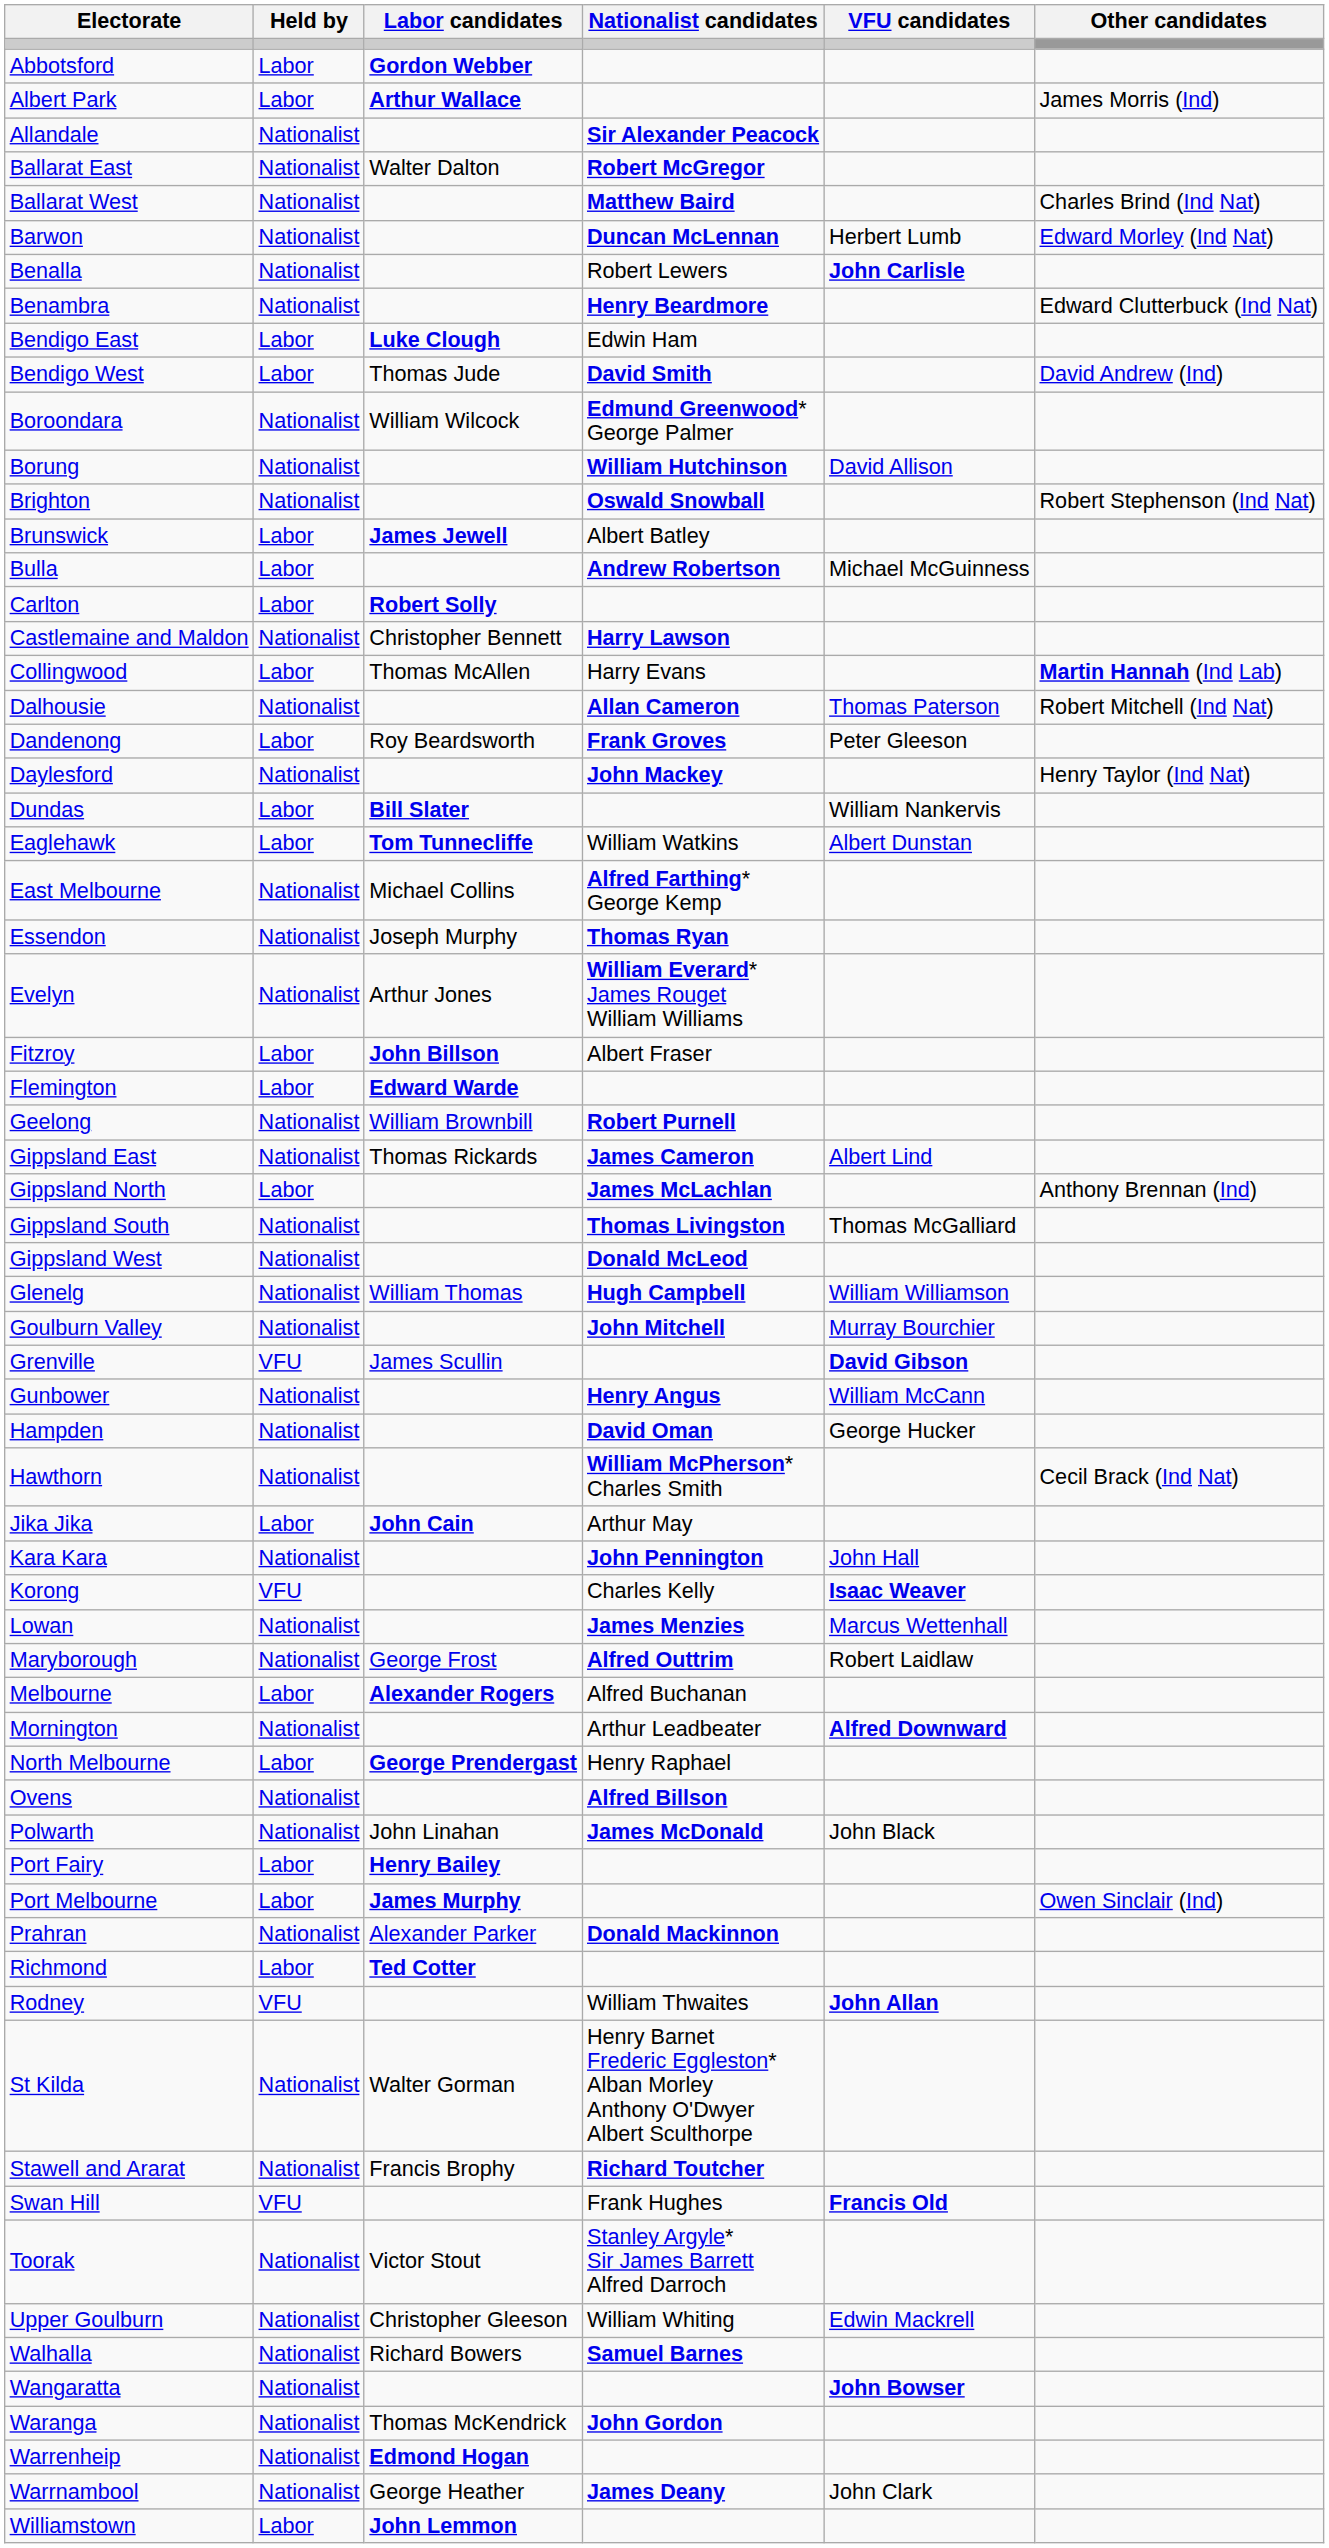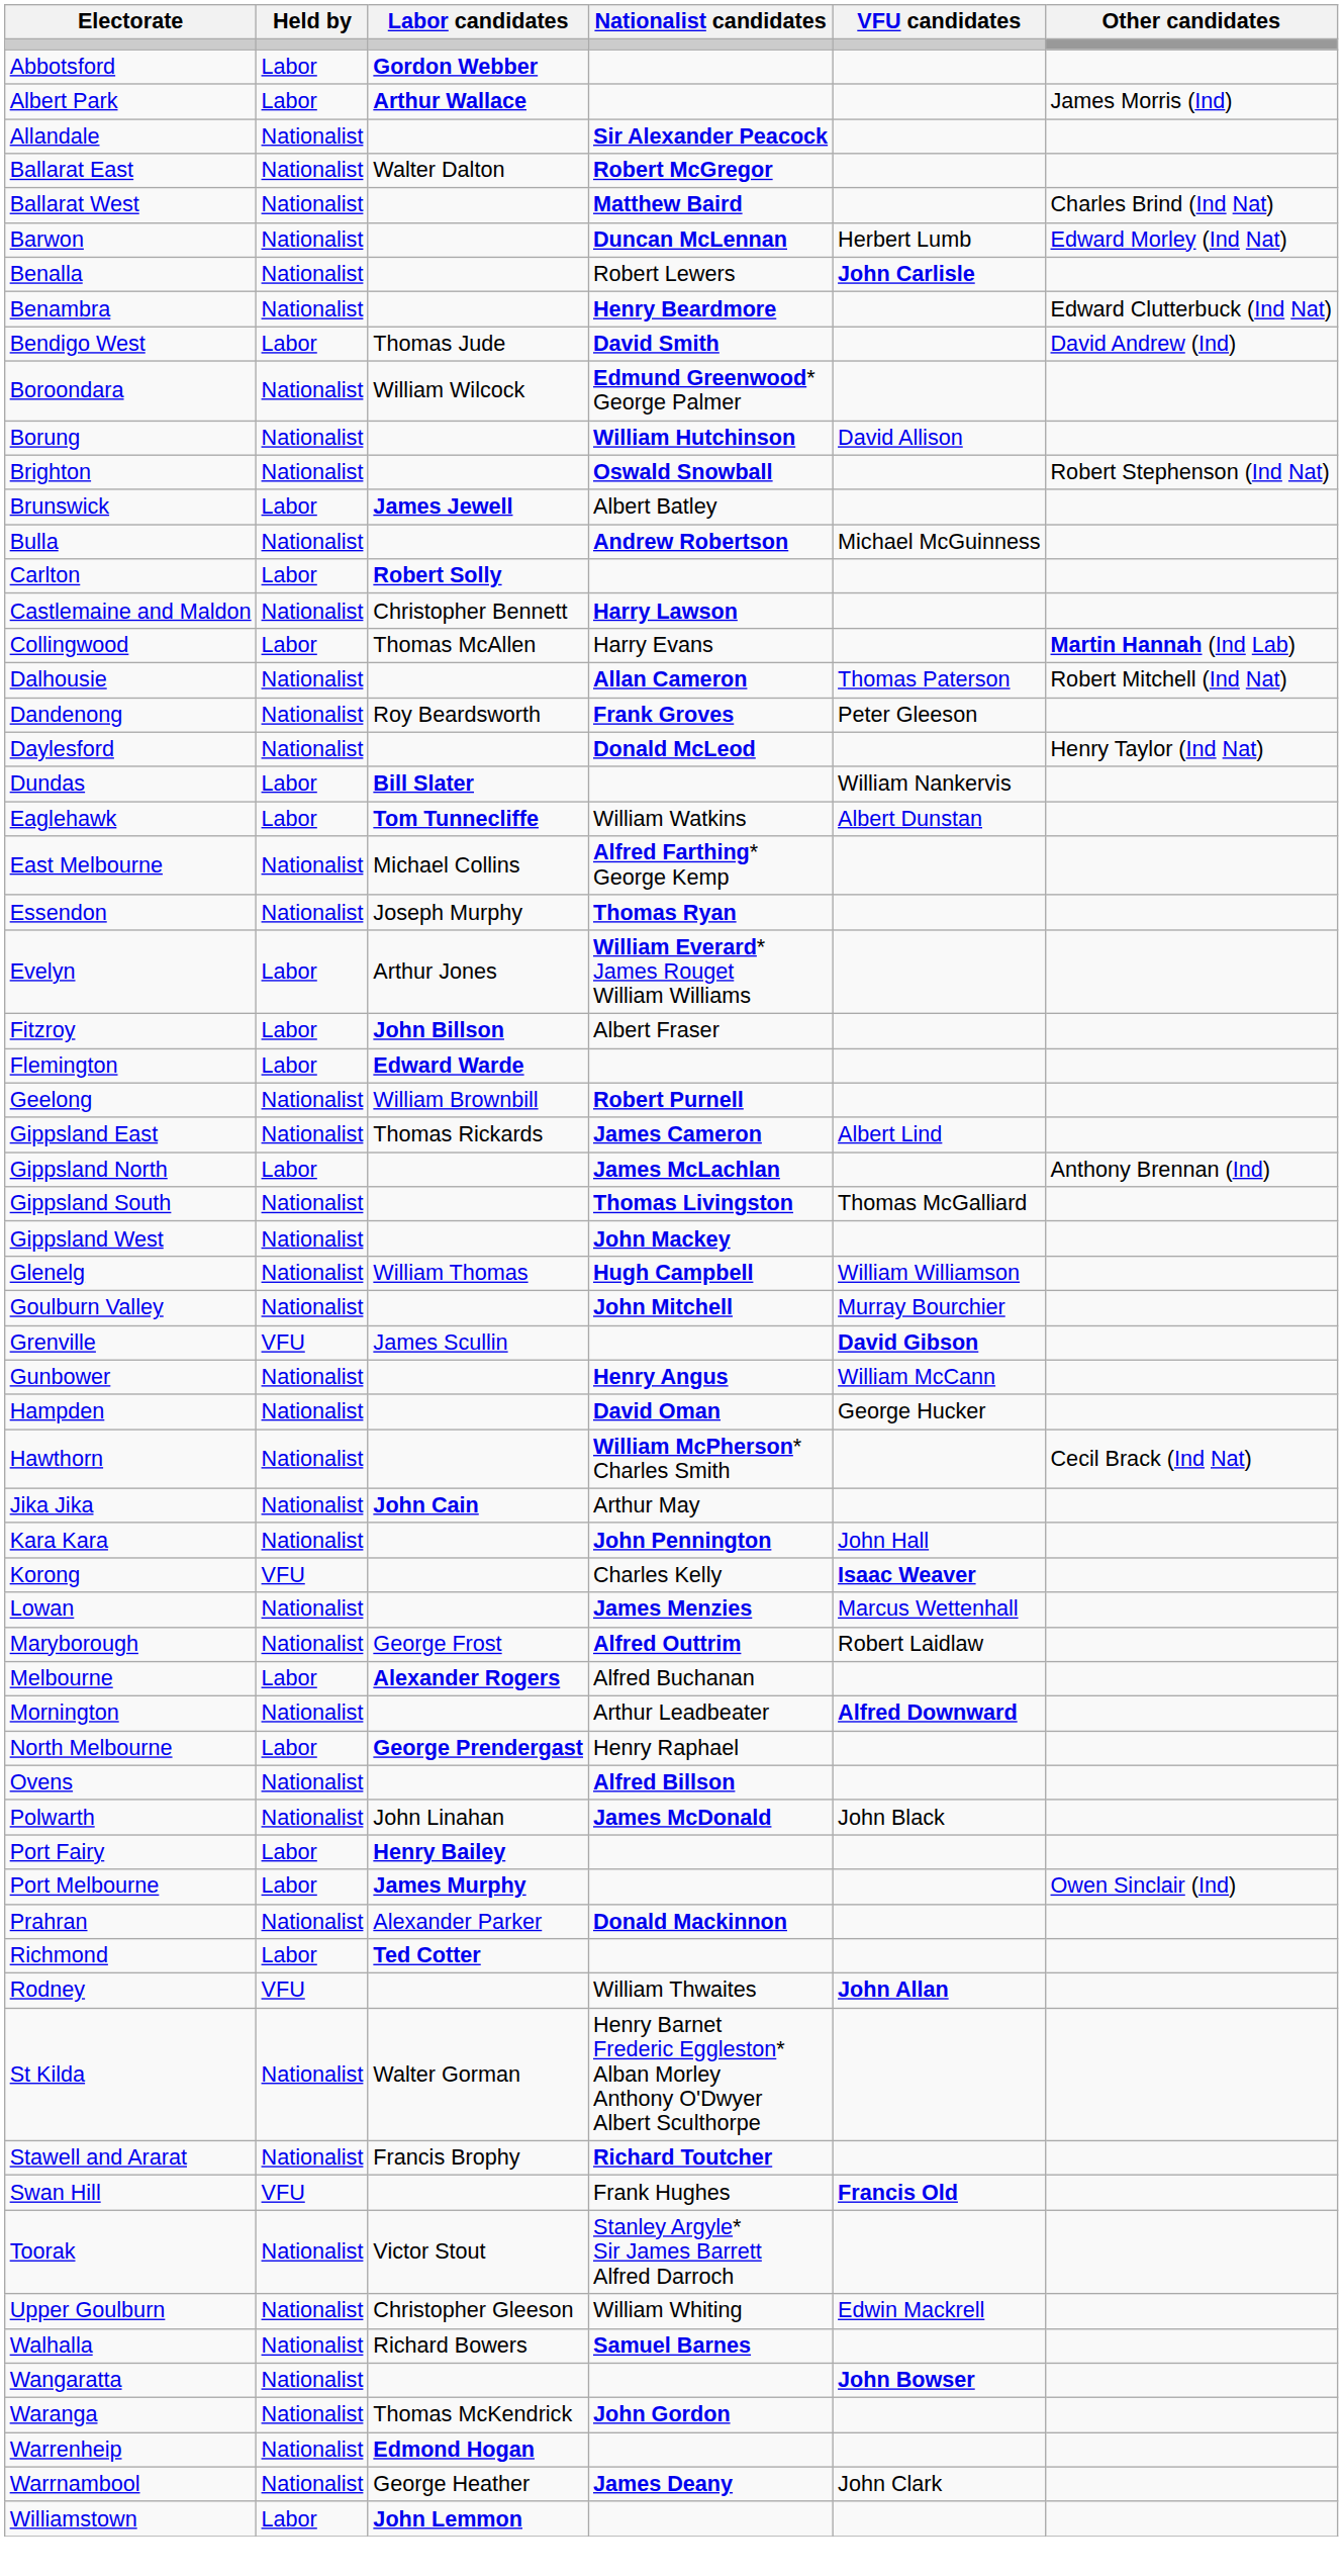- row: Bendigo East | Labor | Luke Clough | Edwin Ham
Bulla | Held by: Labor -> Nationalist
Dandenong | Held by: Labor -> Nationalist
Daylesford | Nationalist candidates: John Mackey -> Donald McLeod
Evelyn | Held by: Nationalist -> Labor
Gippsland West | Nationalist candidates: Donald McLeod -> John Mackey
Jika Jika | Held by: Labor -> Nationalist
